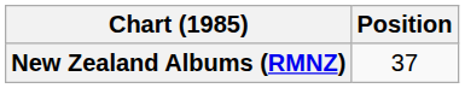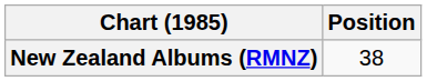New Zealand Albums (RMNZ) | Position: 37 -> 38
